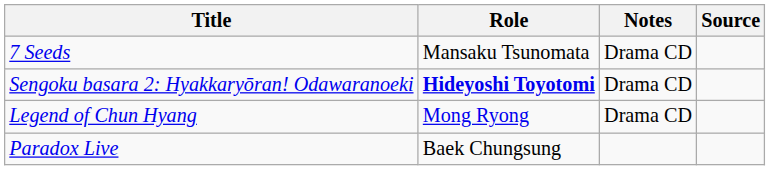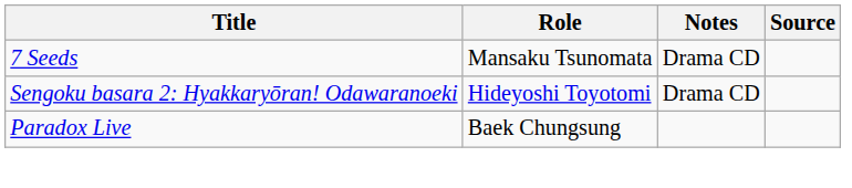Sengoku basara 2: Hyakkaryōran! Odawaranoeki | Role: bold -> normal
- row: Legend of Chun Hyang | Mong Ryong | Drama CD
